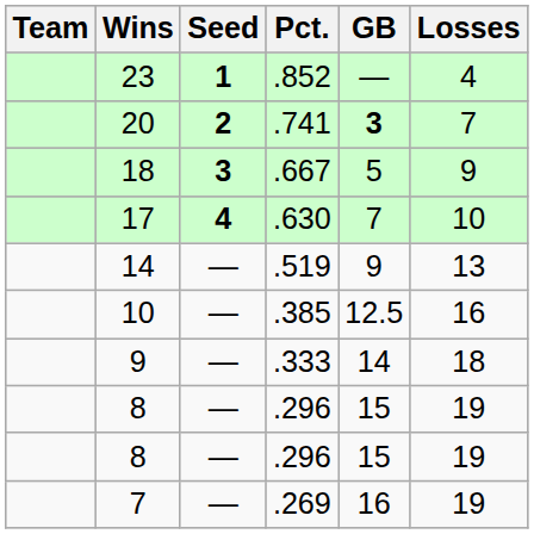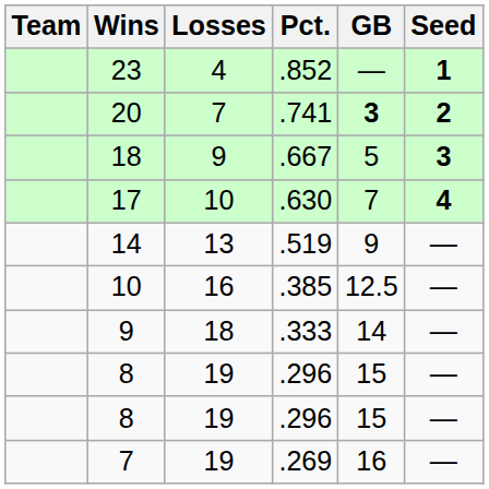columns swapped: Losses <-> Seed
